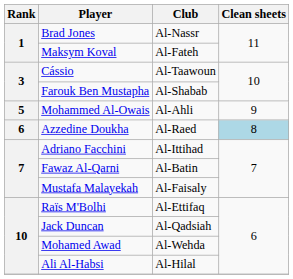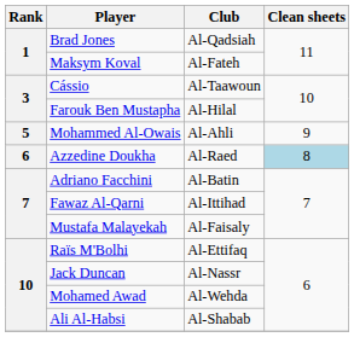Brad Jones | Club: Al-Nassr -> Al-Qadsiah
Farouk Ben Mustapha | Club: Al-Shabab -> Al-Hilal
Adriano Facchini | Club: Al-Ittihad -> Al-Batin
Fawaz Al-Qarni | Club: Al-Batin -> Al-Ittihad
Jack Duncan | Club: Al-Qadsiah -> Al-Nassr
Ali Al-Habsi | Club: Al-Hilal -> Al-Shabab
